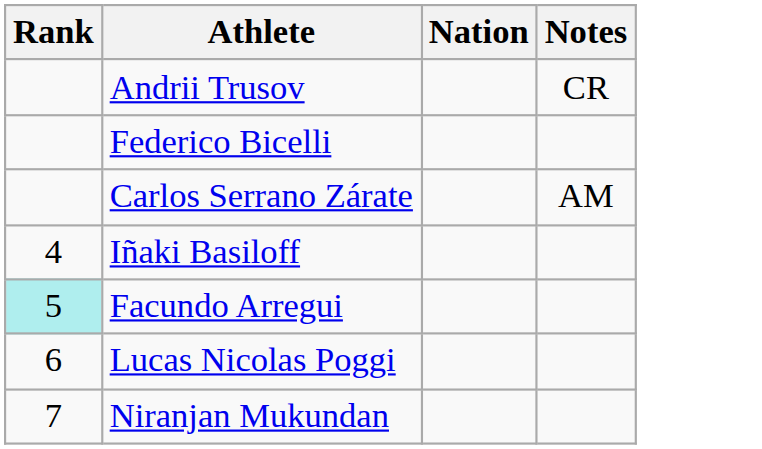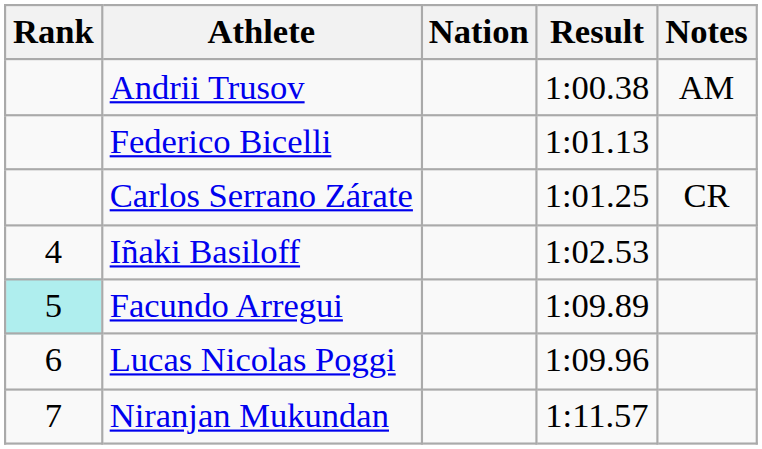+ column: Result | 1:00.38 | 1:01.13 | 1:01.25 | 1:02.53 | 1:09.89 | 1:09.96 | 1:11.57
Andrii Trusov | Notes: CR -> AM
Carlos Serrano Zárate | Notes: AM -> CR
